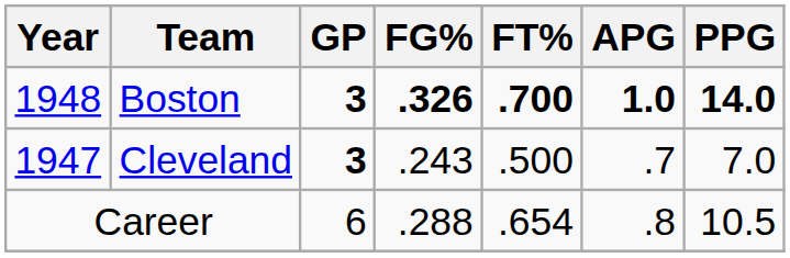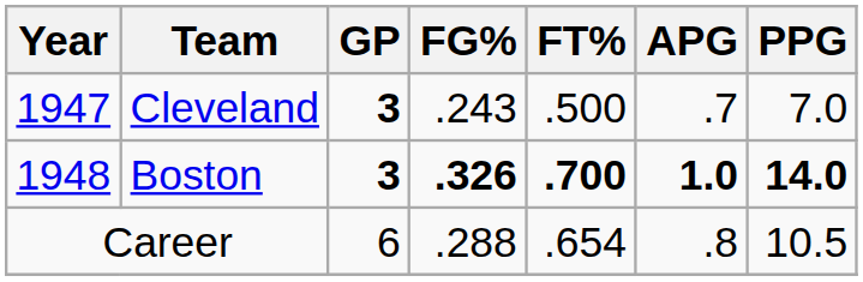rows swapped: Cleveland <-> Boston
